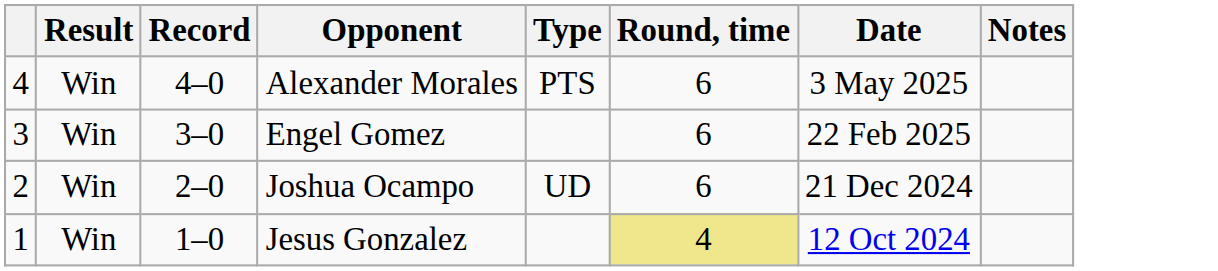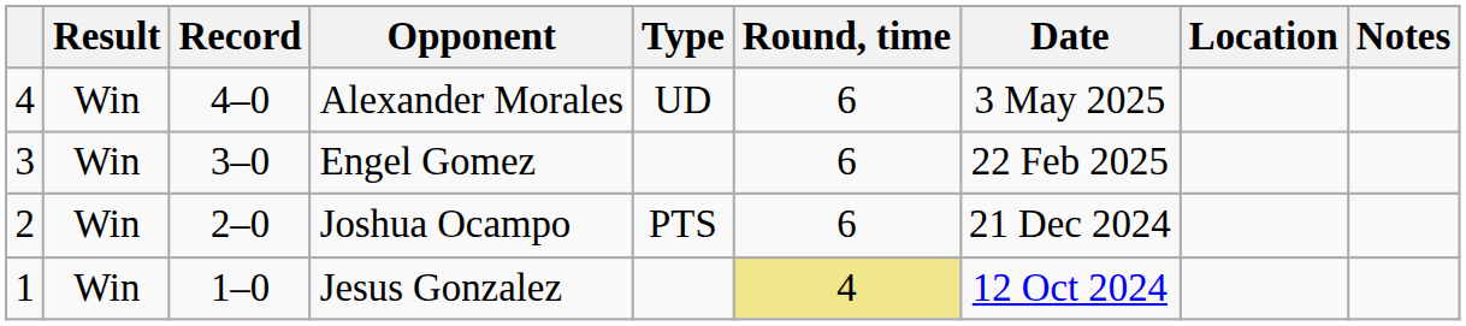+ column: Location
Alexander Morales | Type: PTS -> UD
Joshua Ocampo | Type: UD -> PTS
